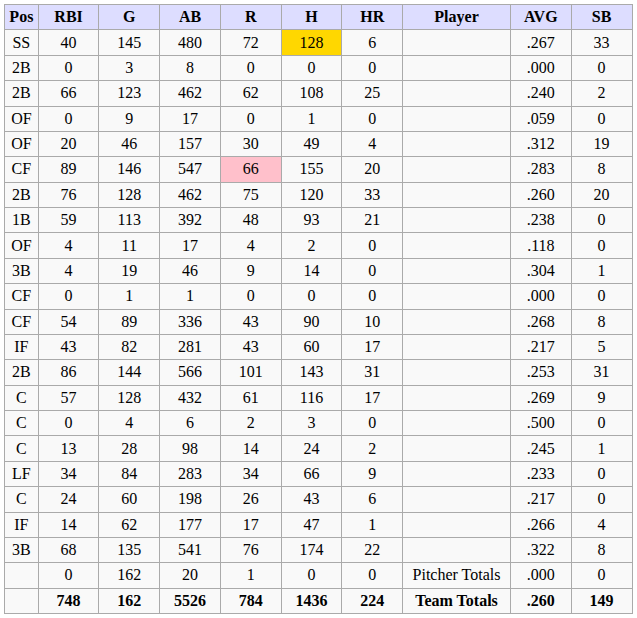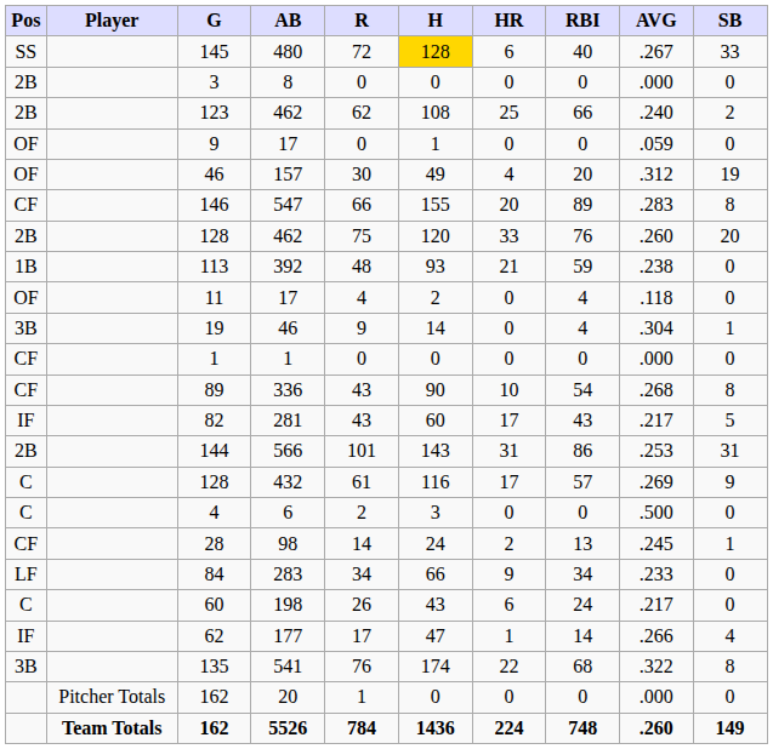columns swapped: Player <-> RBI
146 | R: pink background -> no background
28 | Pos: C -> CF
